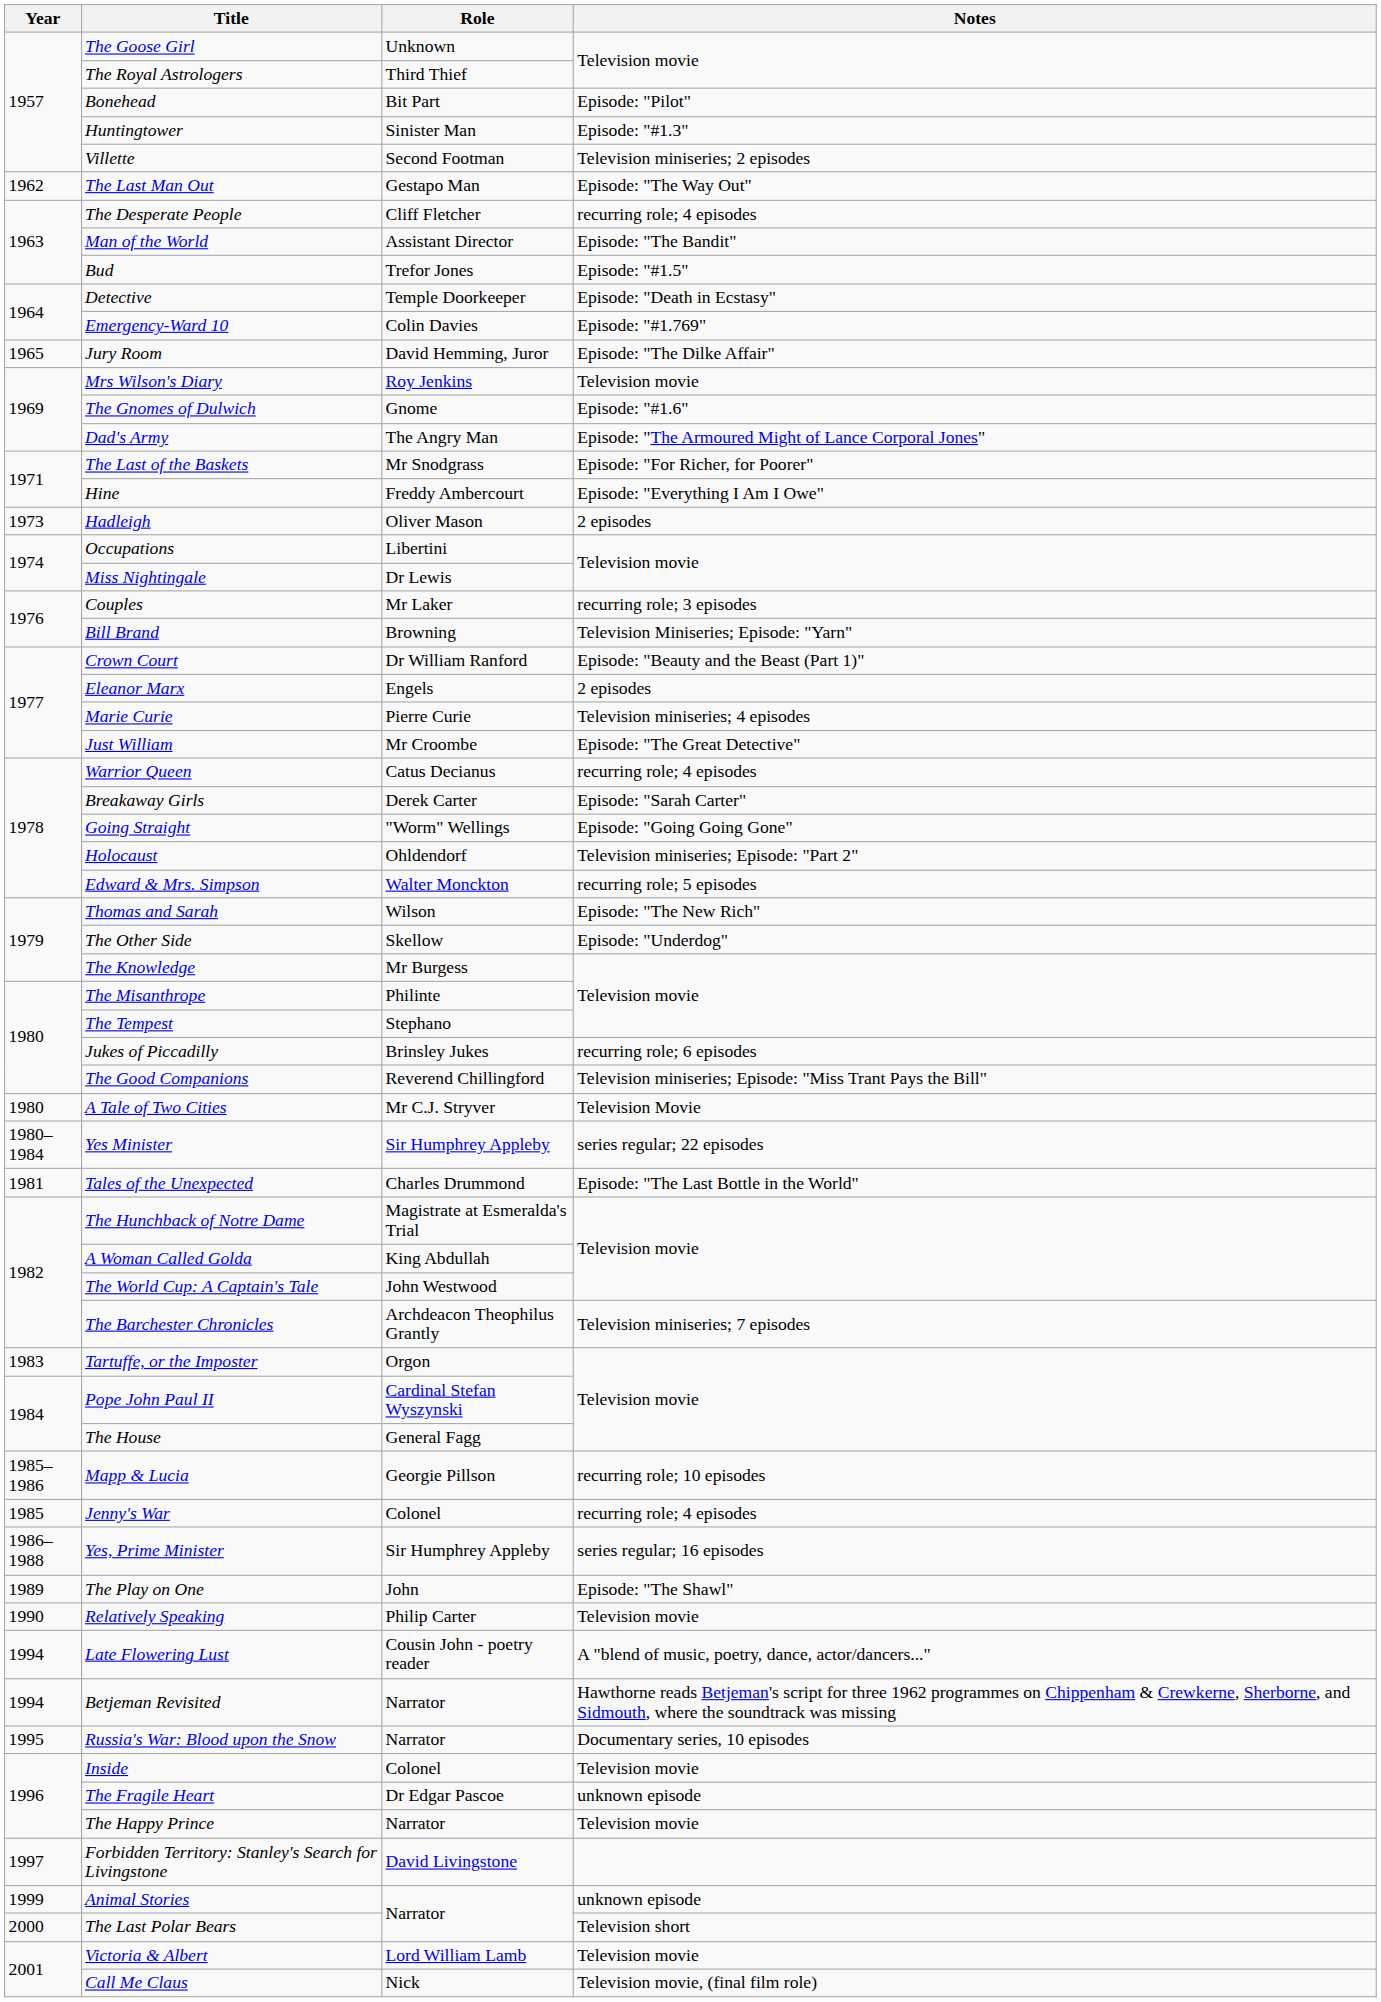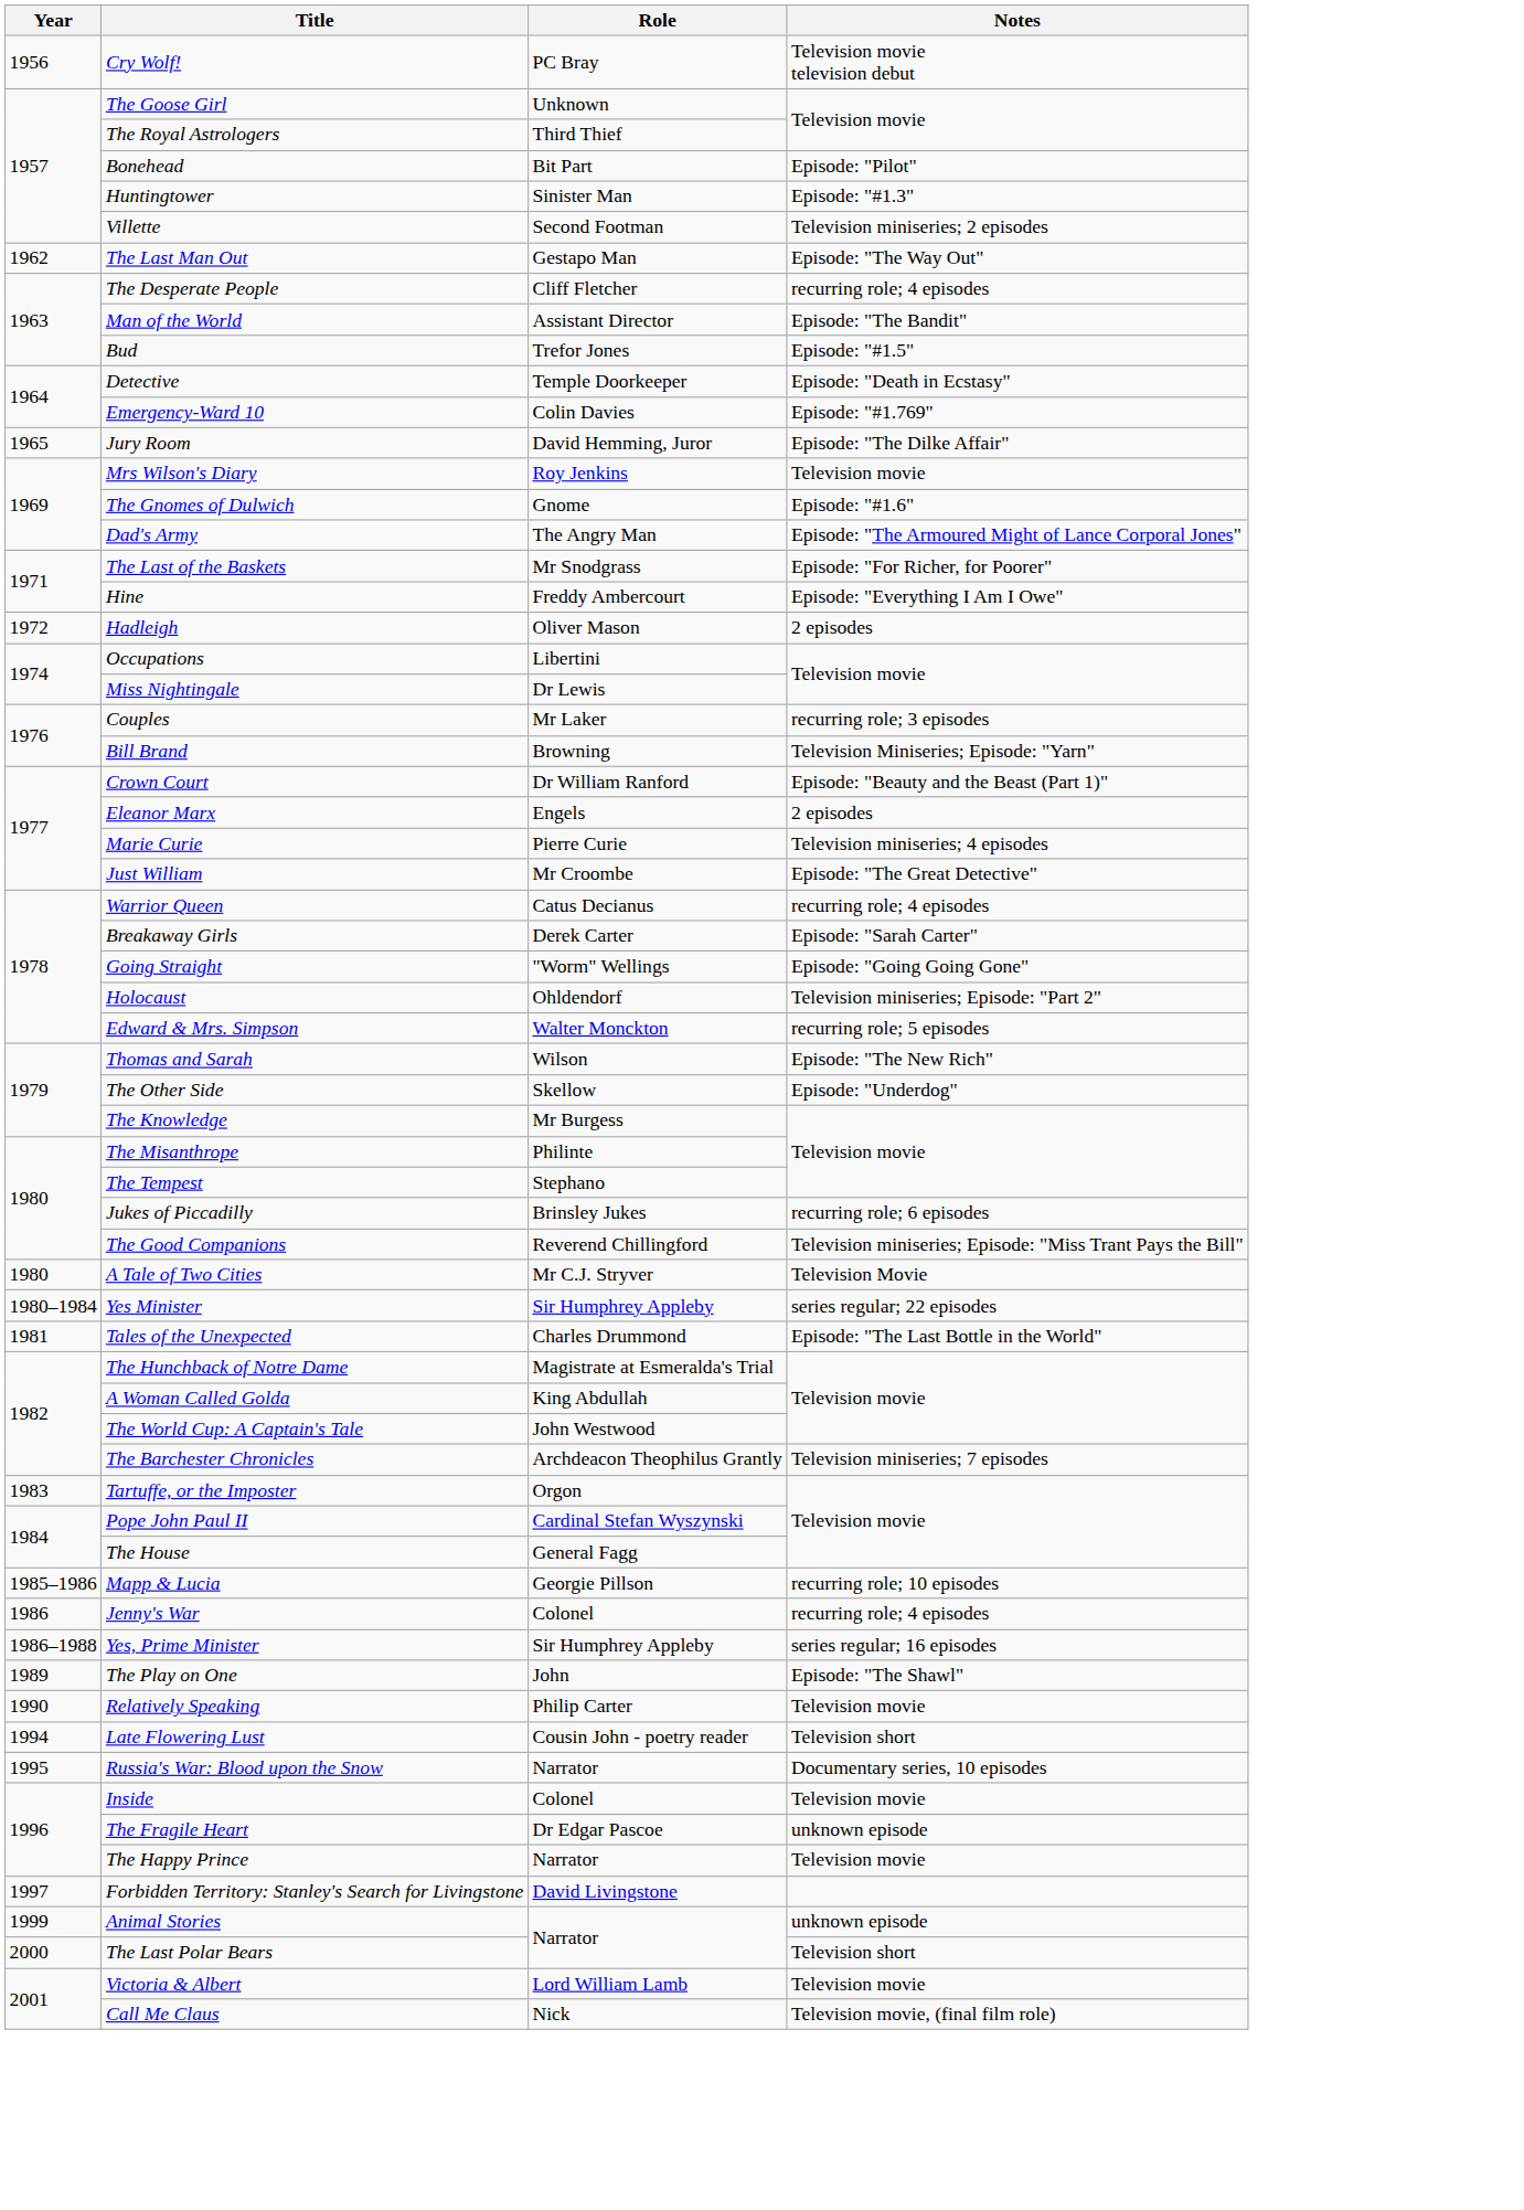+ row: 1956 | Cry Wolf! | PC Bray | Television movie television debut
Hadleigh | Year: 1973 -> 1972
Jenny's War | Year: 1985 -> 1986
Late Flowering Lust | Notes: A "blend of music, poetry, dance, actor/dancers..." -> Television short
- row: 1994 | Betjeman Revisited | Narrator | Hawthorne reads Betjeman's script for three 1962 programmes on Chippenham & Crewkerne, Sherborne, and Sidmouth, where the soundtrack was missing
